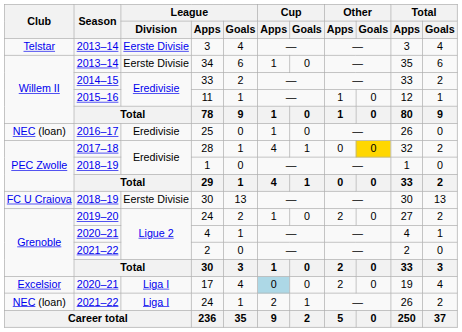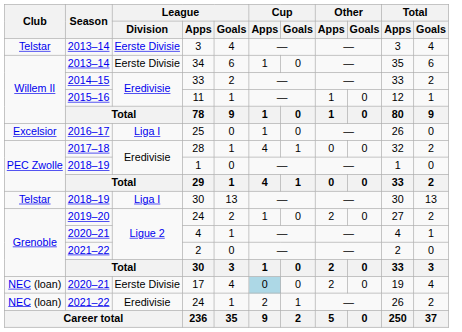25 | Club: NEC (loan) -> Excelsior
25 | League / Division: Eredivisie -> Liga I
28 | Other / Goals: gold background -> no background
2018–19 / 30 | Club: FC U Craiova -> Telstar
2018–19 / 30 | League / Division: Eerste Divisie -> Liga I
17 | Club: Excelsior -> NEC (loan)
17 | League / Division: Liga I -> Eerste Divisie
2021–22 / 24 | League / Division: Liga I -> Eredivisie
